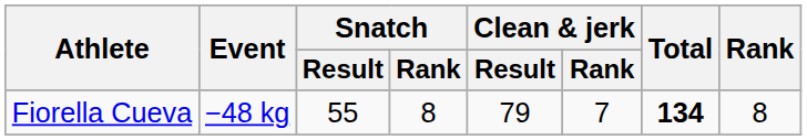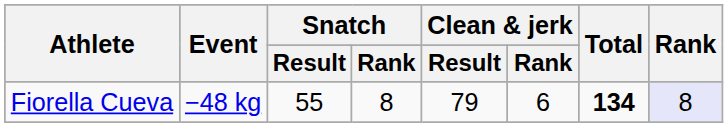Fiorella Cueva | Clean & jerk / Rank: 7 -> 6
Fiorella Cueva | Rank: no background -> lavender background
